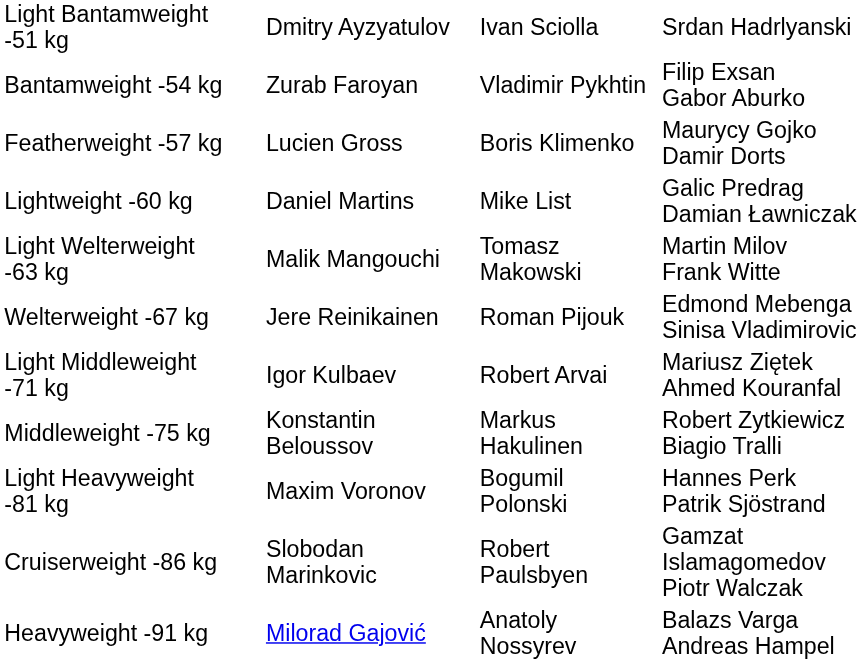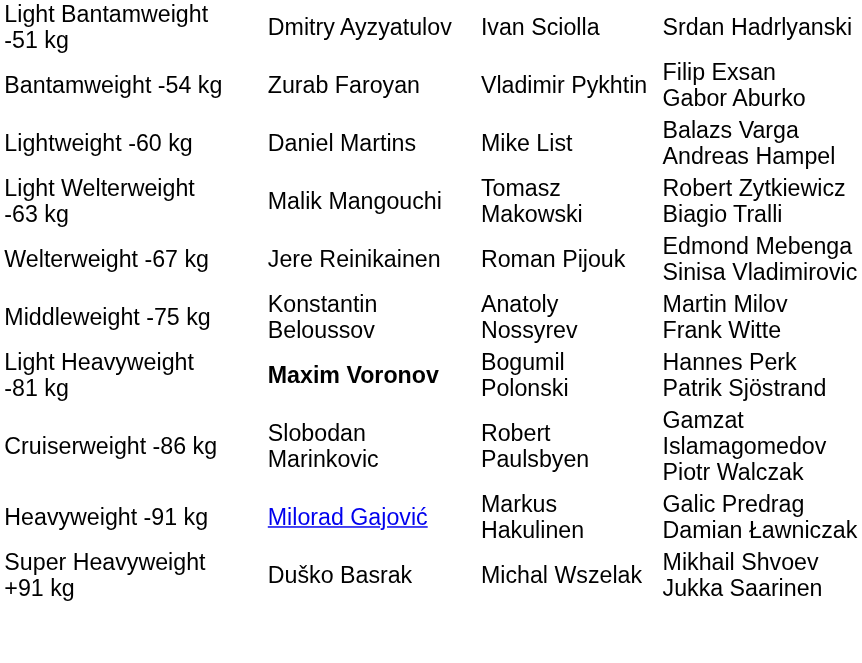- row: Featherweight -57 kg | Lucien Gross | Boris Klimenko | Maurycy Gojko Damir Dorts
Lightweight -60 kg | column 4: Galic Predrag Damian Ławniczak -> Balazs Varga Andreas Hampel
Light Welterweight -63 kg | column 4: Martin Milov Frank Witte -> Robert Zytkiewicz Biagio Tralli
- row: Light Middleweight -71 kg | Igor Kulbaev | Robert Arvai | Mariusz Ziętek Ahmed Kouranfal
Middleweight -75 kg | column 3: Markus Hakulinen -> Anatoly Nossyrev
Middleweight -75 kg | column 4: Robert Zytkiewicz Biagio Tralli -> Martin Milov Frank Witte
Light Heavyweight -81 kg | column 2: normal -> bold
Heavyweight -91 kg | column 3: Anatoly Nossyrev -> Markus Hakulinen
Heavyweight -91 kg | column 4: Balazs Varga Andreas Hampel -> Galic Predrag Damian Ławniczak
+ row: Super Heavyweight +91 kg | Duško Basrak | Michal Wszelak | Mikhail Shvoev Jukka Saarinen
